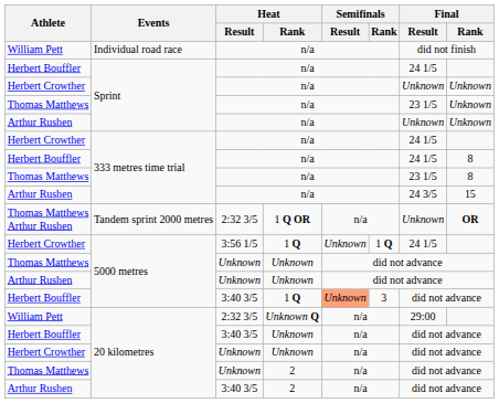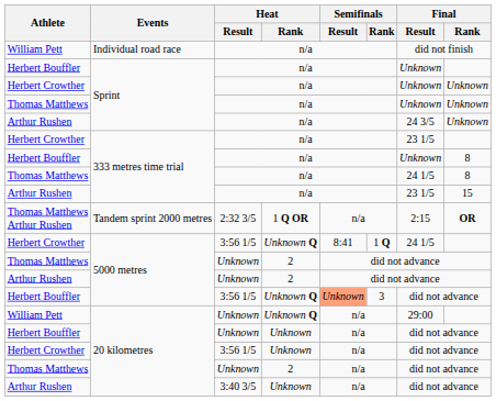Herbert Bouffler / Sprint | Final / Result: 24 1/5 -> Unknown
Thomas Matthews / Sprint | Final / Result: 23 1/5 -> Unknown
Arthur Rushen / Sprint | Final / Result: Unknown -> 24 3/5
Herbert Crowther / 333 metres time trial | Final / Result: 24 1/5 -> 23 1/5
Herbert Bouffler / 333 metres time trial | Final / Result: 24 1/5 -> Unknown
Thomas Matthews / 333 metres time trial | Final / Result: 23 1/5 -> 24 1/5
Arthur Rushen / 333 metres time trial | Final / Result: 24 3/5 -> 23 1/5
Thomas Matthews Arthur Rushen | Final / Result: Unknown -> 2:15
Herbert Crowther / 5000 metres | Heat / Rank: 1 Q -> Unknown Q
Herbert Crowther / 5000 metres | Semifinals / Result: Unknown -> 8:41
Thomas Matthews / 5000 metres | Heat / Rank: Unknown -> 2
Arthur Rushen / 5000 metres | Heat / Rank: Unknown -> 2
Herbert Bouffler / 5000 metres | Heat / Result: 3:40 3/5 -> 3:56 1/5
Herbert Bouffler / 5000 metres | Heat / Rank: 1 Q -> Unknown Q
William Pett / 20 kilometres | Heat / Result: 2:32 3/5 -> Unknown
Herbert Bouffler / 20 kilometres | Heat / Result: 3:40 3/5 -> Unknown
Herbert Crowther / 20 kilometres | Heat / Result: Unknown -> 3:56 1/5
Arthur Rushen / 20 kilometres | Heat / Rank: 2 -> Unknown
